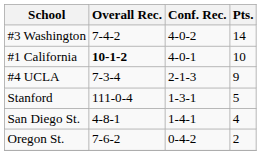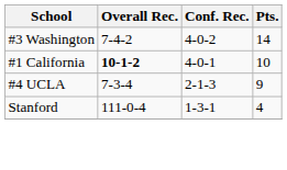Stanford | Pts.: 5 -> 4
- row: San Diego St. | 4-8-1 | 1-4-1 | 4
- row: Oregon St. | 7-6-2 | 0-4-2 | 2
